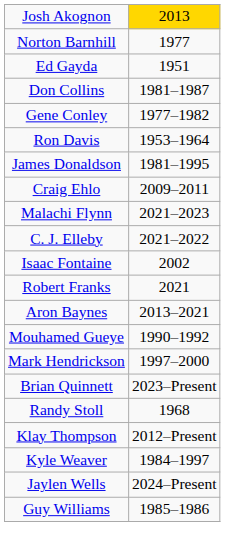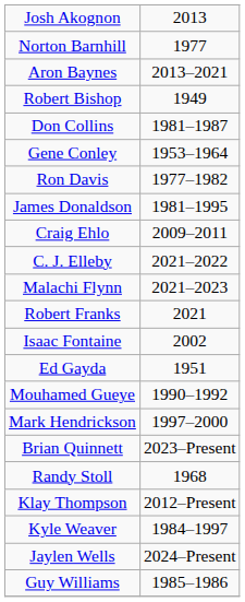Josh Akognon | column 2: gold background -> no background
rows swapped: Aron Baynes <-> Ed Gayda
+ row: Robert Bishop | 1949
Gene Conley | column 2: 1977–1982 -> 1953–1964
Ron Davis | column 2: 1953–1964 -> 1977–1982
rows swapped: C. J. Elleby <-> Malachi Flynn
rows swapped: Isaac Fontaine <-> Robert Franks
